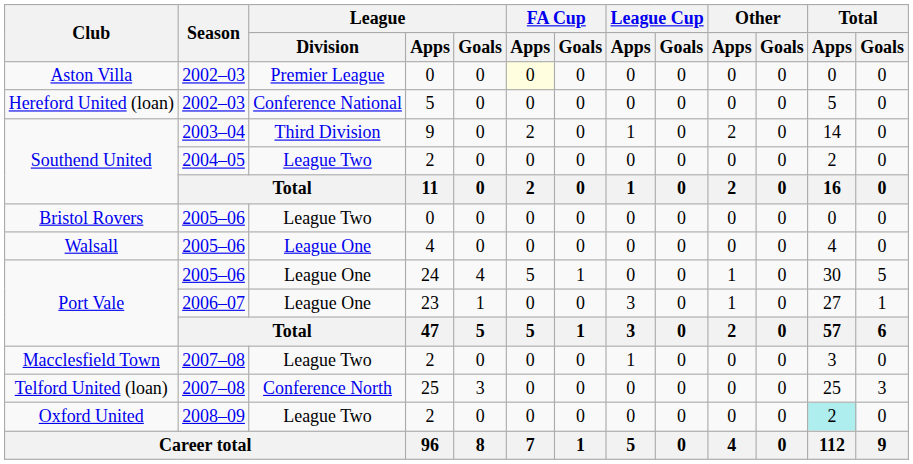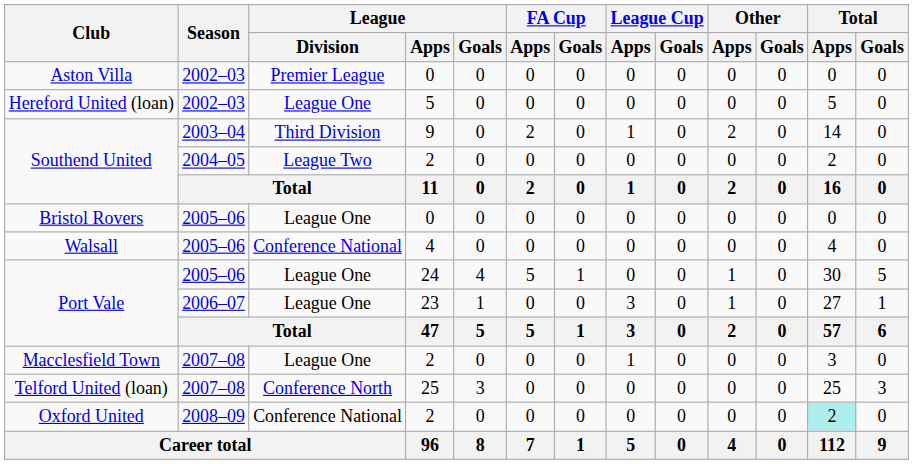Aston Villa | FA Cup / Apps: lightyellow background -> no background
Hereford United (loan) | League / Division: Conference National -> League One
Bristol Rovers | League / Division: League Two -> League One
Walsall | League / Division: League One -> Conference National
Macclesfield Town | League / Division: League Two -> League One
Oxford United | League / Division: League Two -> Conference National
